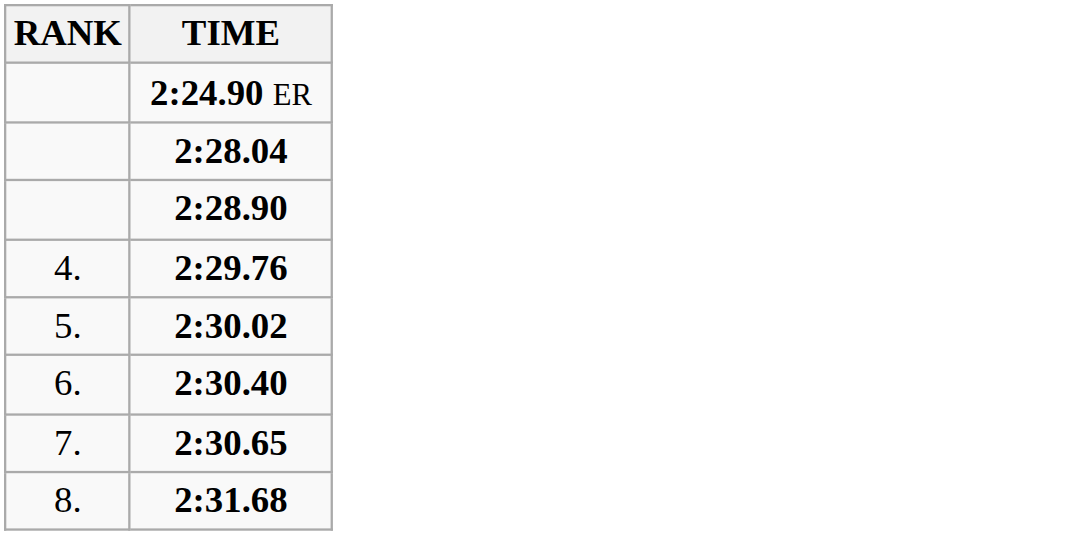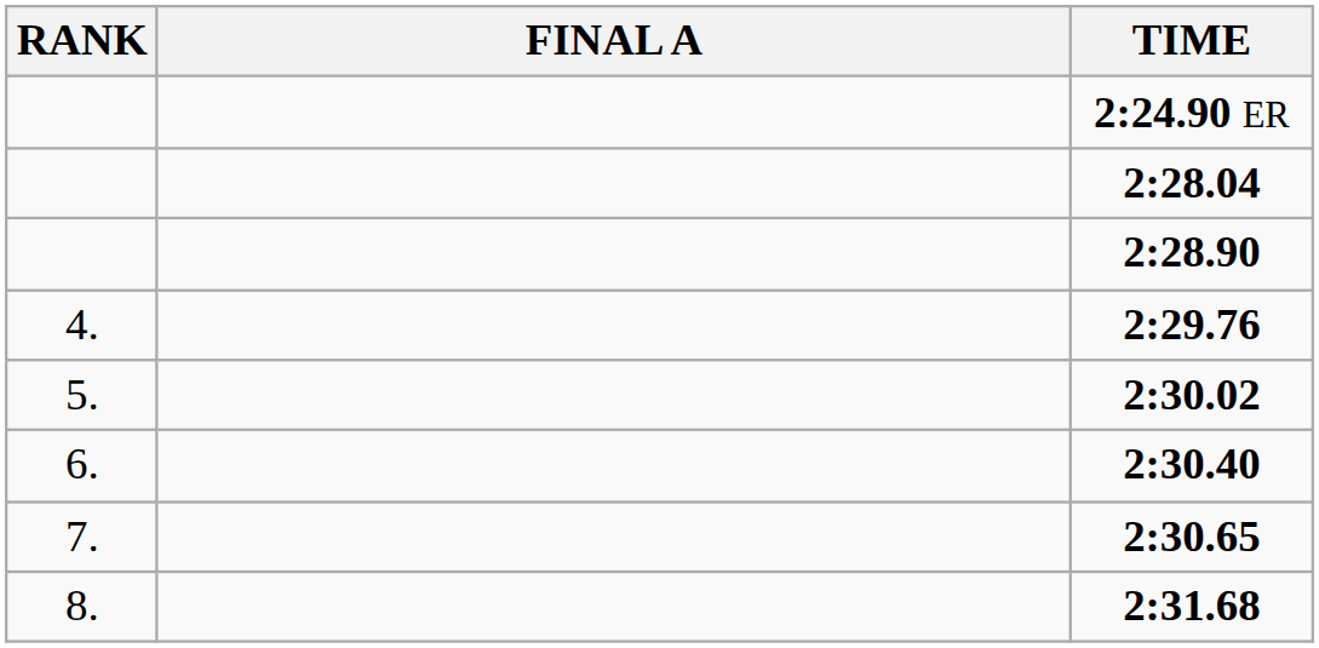+ column: FINAL A
